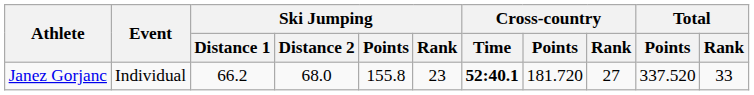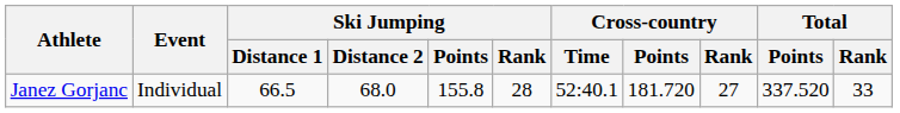Janez Gorjanc | Ski Jumping / Distance 1: 66.2 -> 66.5
Janez Gorjanc | Ski Jumping / Rank: 23 -> 28
Janez Gorjanc | Cross-country / Time: bold -> normal
